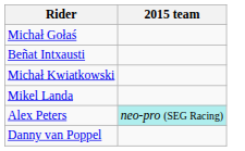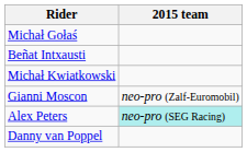- row: Mikel Landa
+ row: Gianni Moscon | neo-pro (Zalf-Euromobil)
